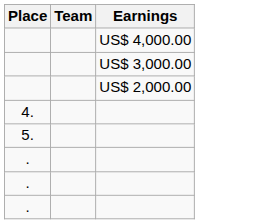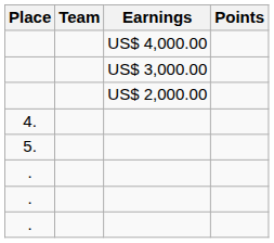+ column: Points
